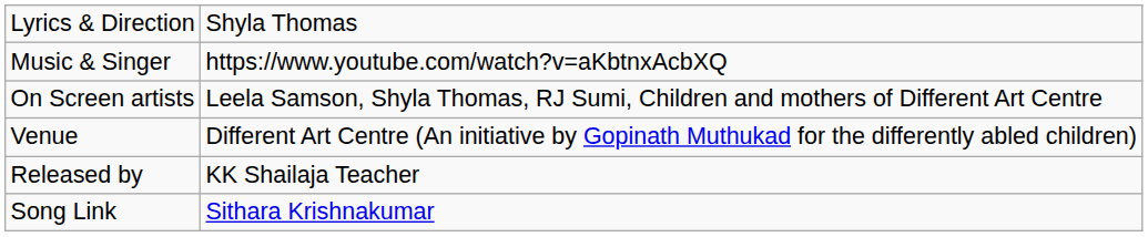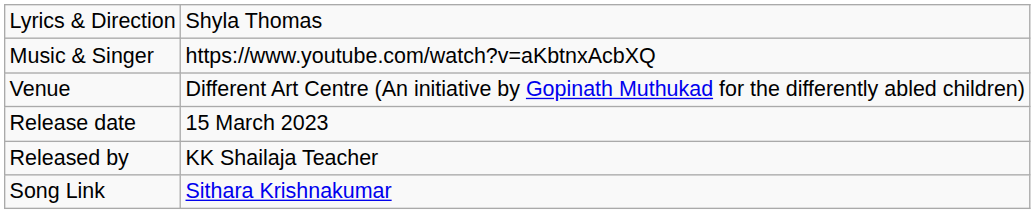- row: On Screen artists | Leela Samson, Shyla Thomas, RJ Sumi, Children and mothers of Different Art Centre
+ row: Release date | 15 March 2023
